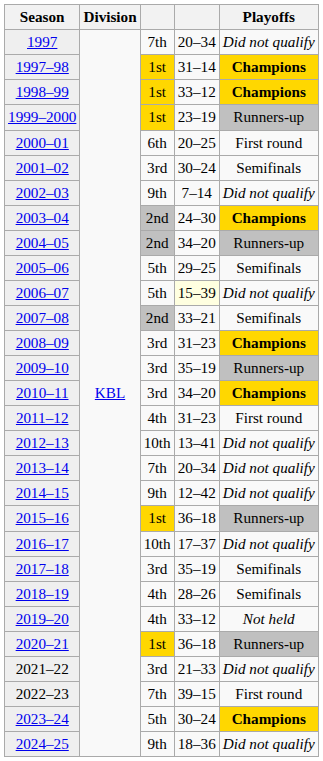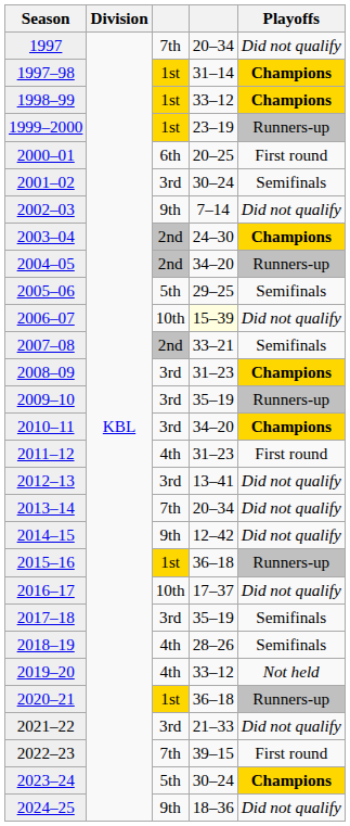2006–07 | column 3: 5th -> 10th
2012–13 | column 3: 10th -> 3rd
